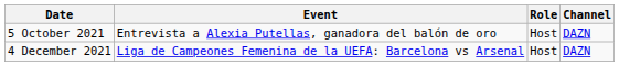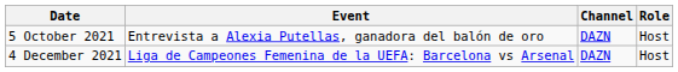columns swapped: Channel <-> Role
